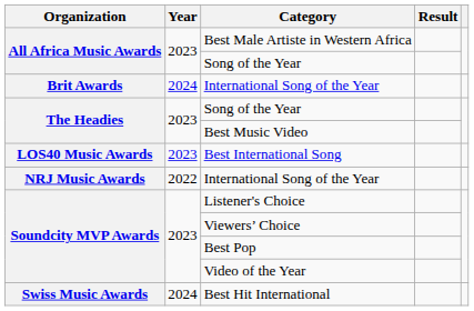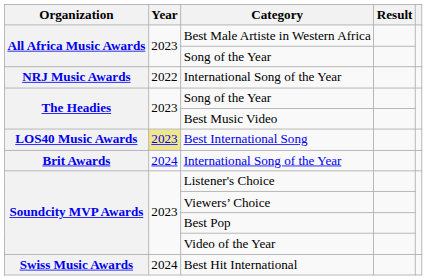rows swapped: Brit Awards / International Song of the Year <-> NRJ Music Awards / International Song of the Year
Best International Song | Year: no background -> khaki background
